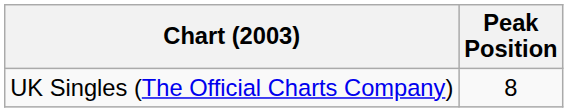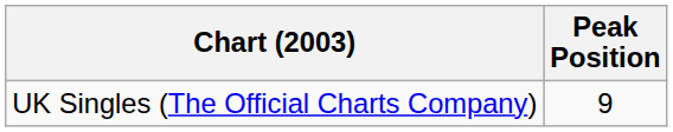UK Singles (The Official Charts Company) | Peak Position: 8 -> 9
